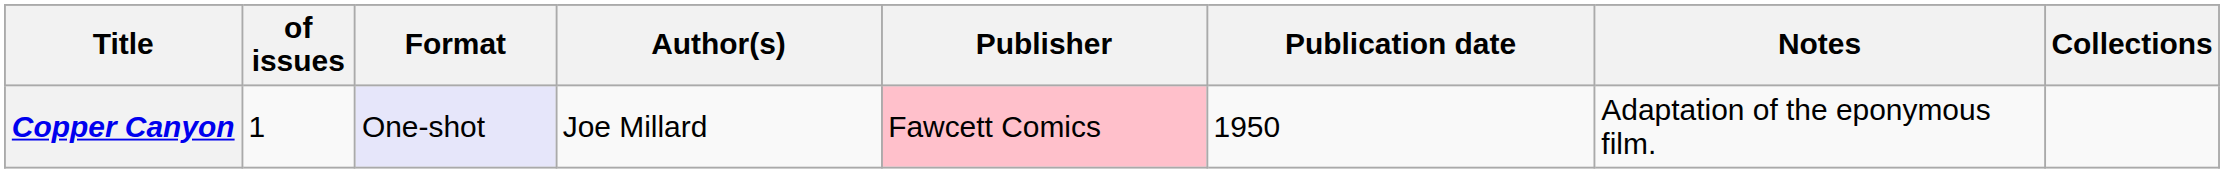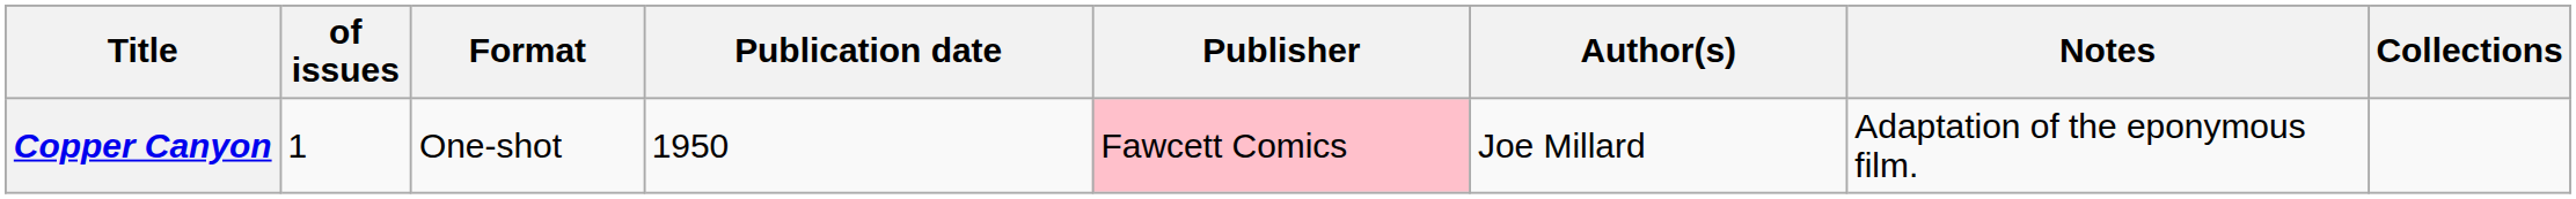columns swapped: Author(s) <-> Publication date
Copper Canyon | Format: lavender background -> no background
